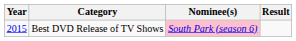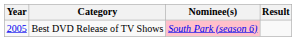Best DVD Release of TV Shows | Year: 2015 -> 2005
